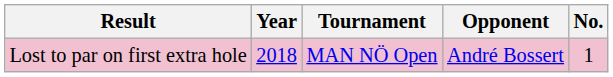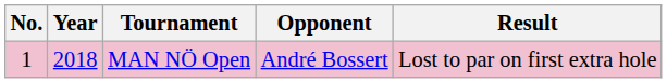columns swapped: No. <-> Result
